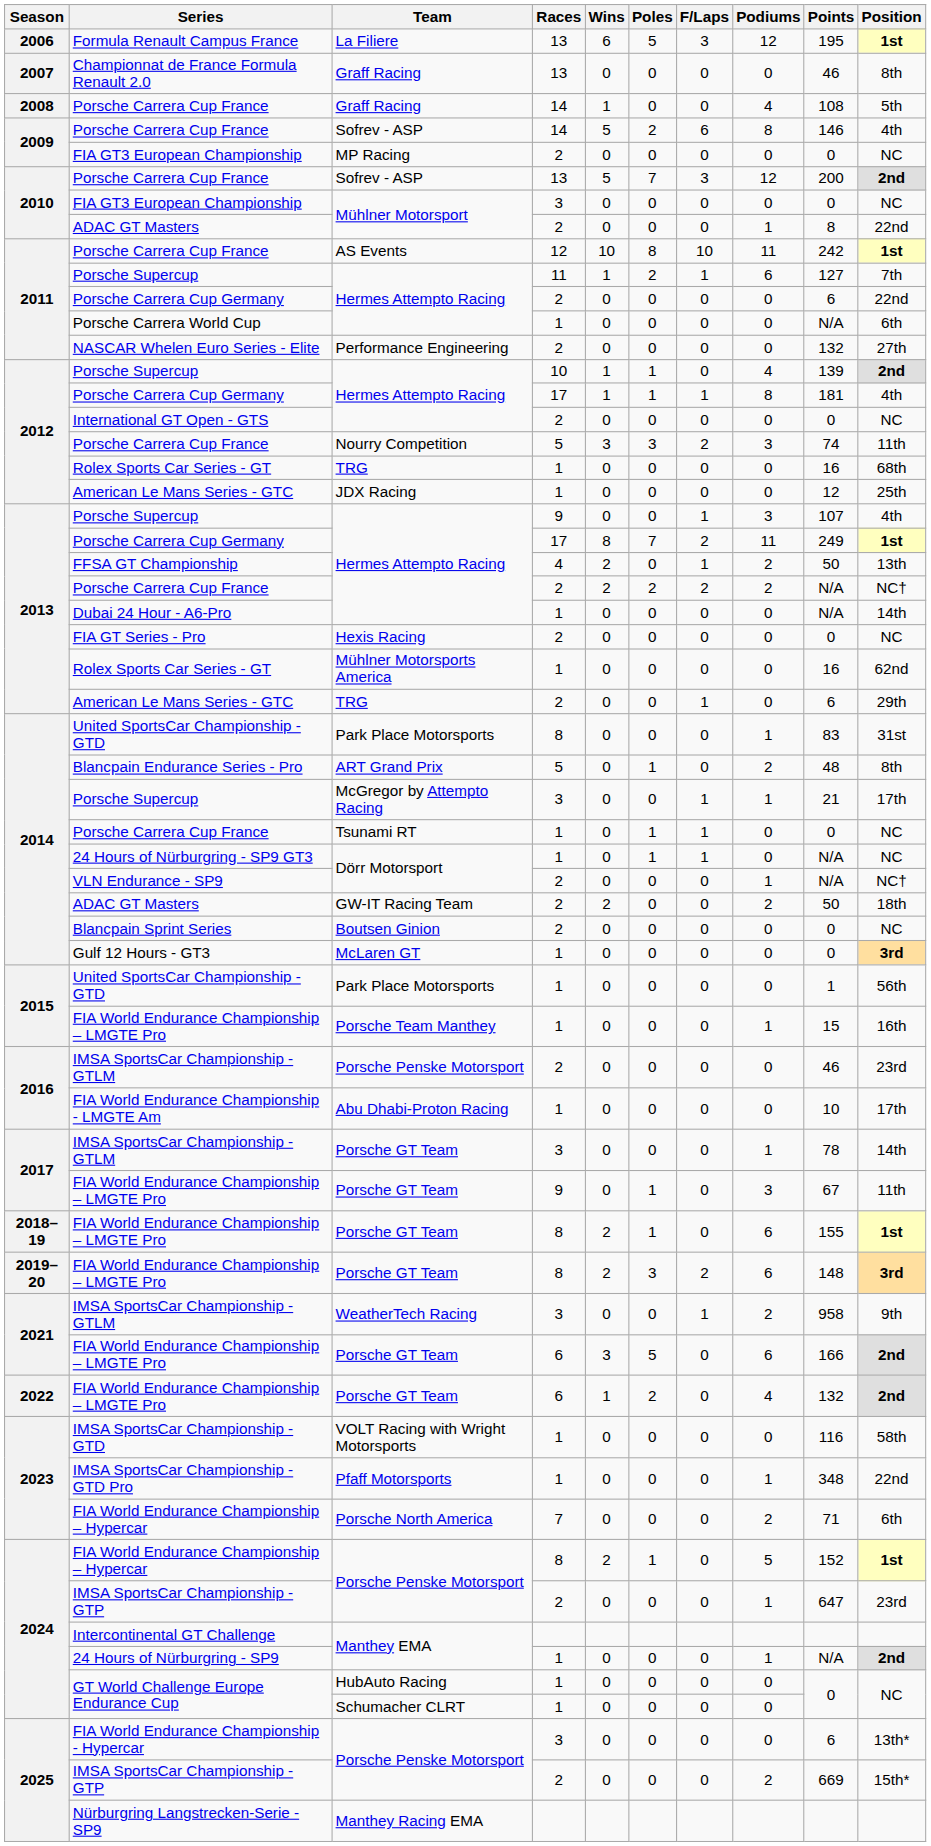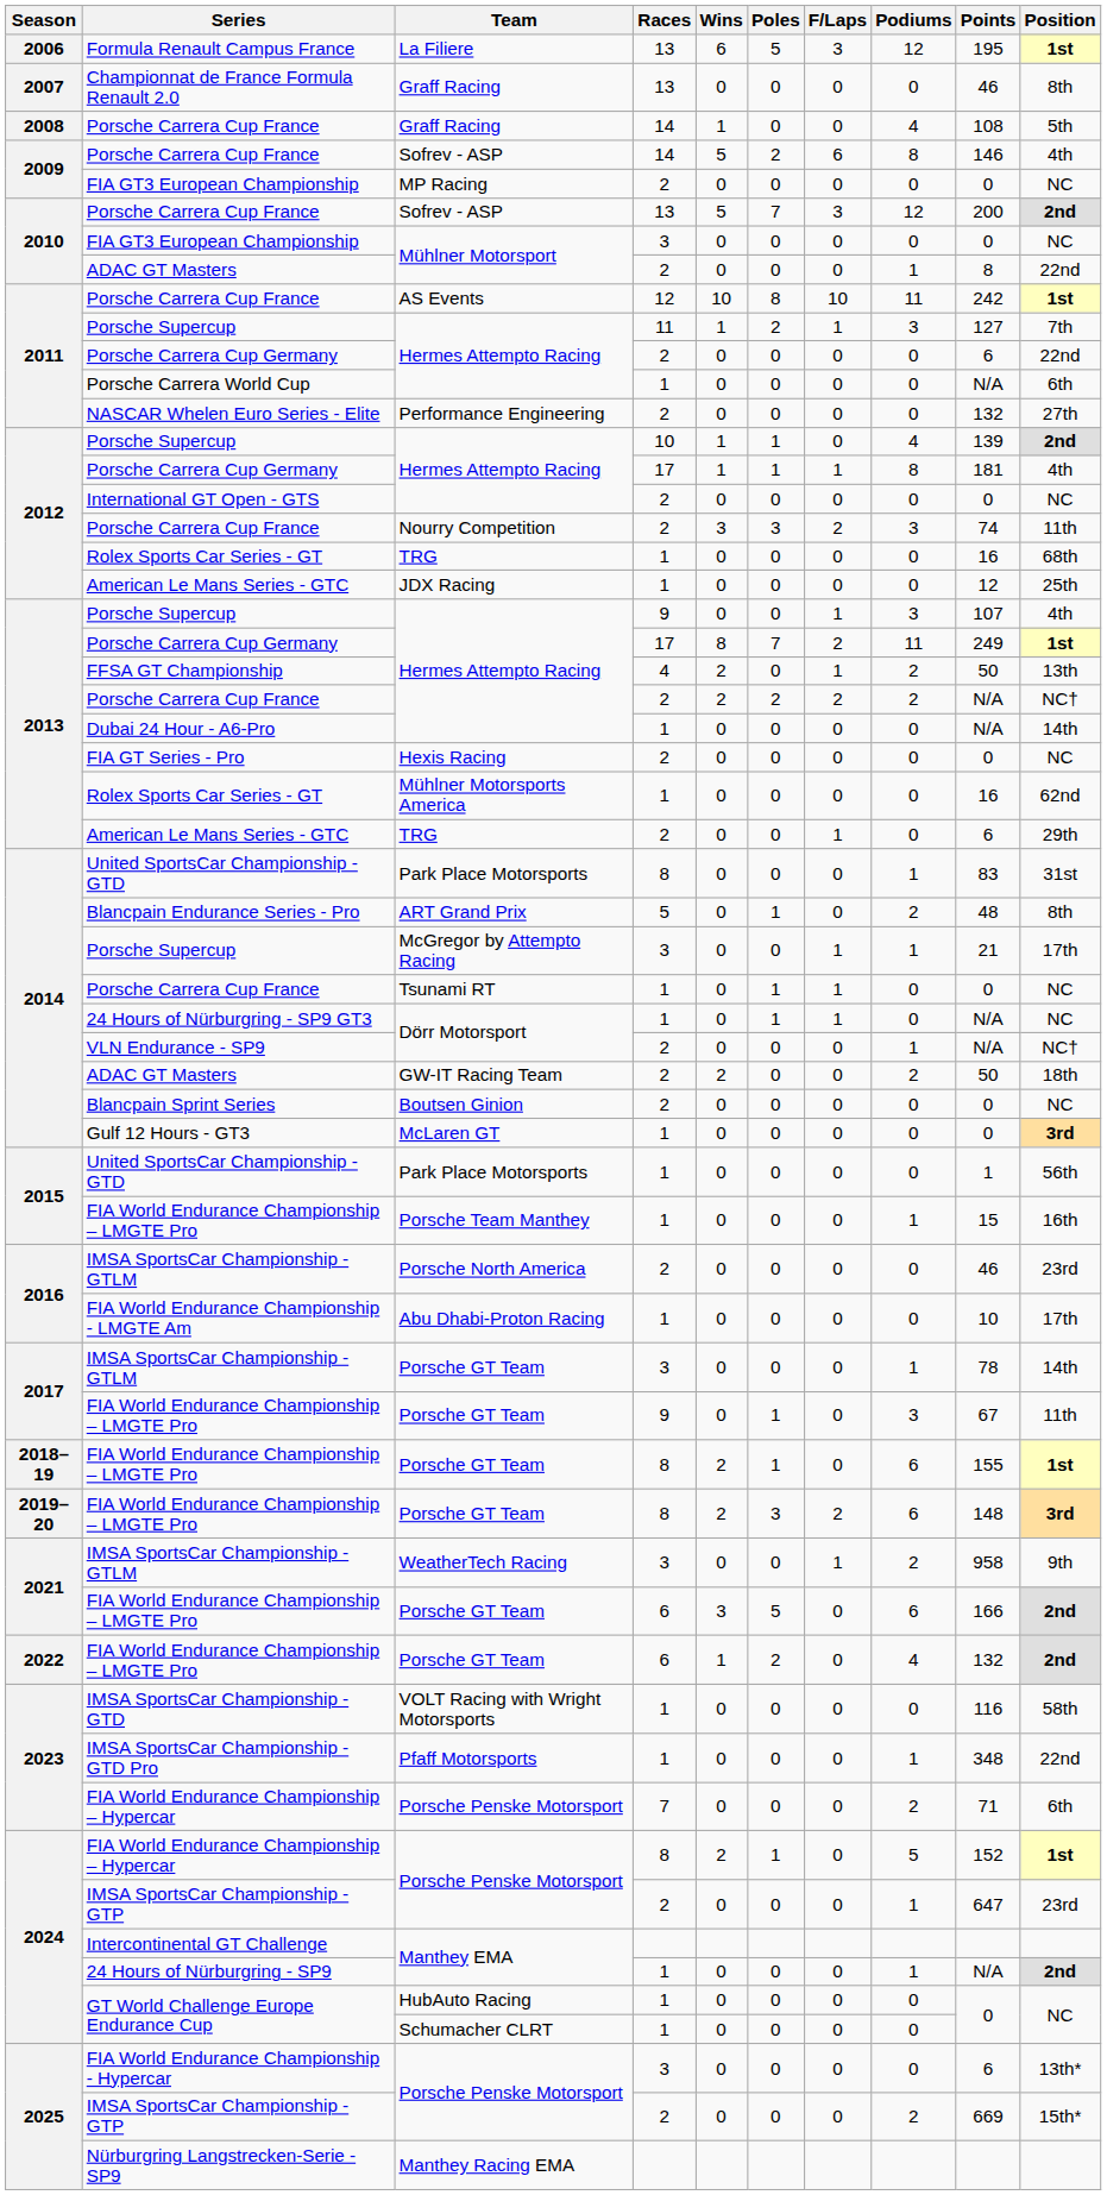2011 / Porsche Supercup | Podiums: 6 -> 3
2012 / Porsche Carrera Cup France | Races: 5 -> 2
2016 / IMSA SportsCar Championship - GTLM | Team: Porsche Penske Motorsport -> Porsche North America
2023 / FIA World Endurance Championship – Hypercar | Team: Porsche North America -> Porsche Penske Motorsport
